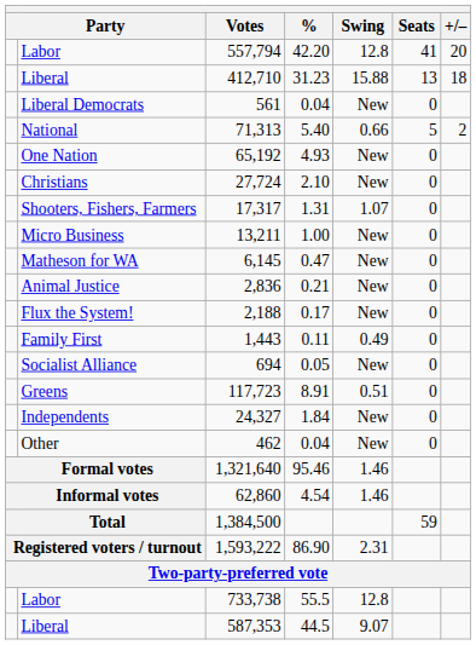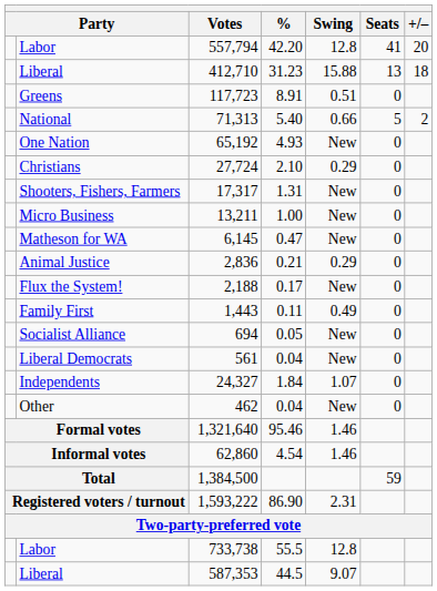rows swapped: Greens <-> Liberal Democrats
Christians | Swing: New -> 0.29
Shooters, Fishers, Farmers | Swing: 1.07 -> New
Animal Justice | Swing: New -> 0.29
Independents | Swing: New -> 1.07
